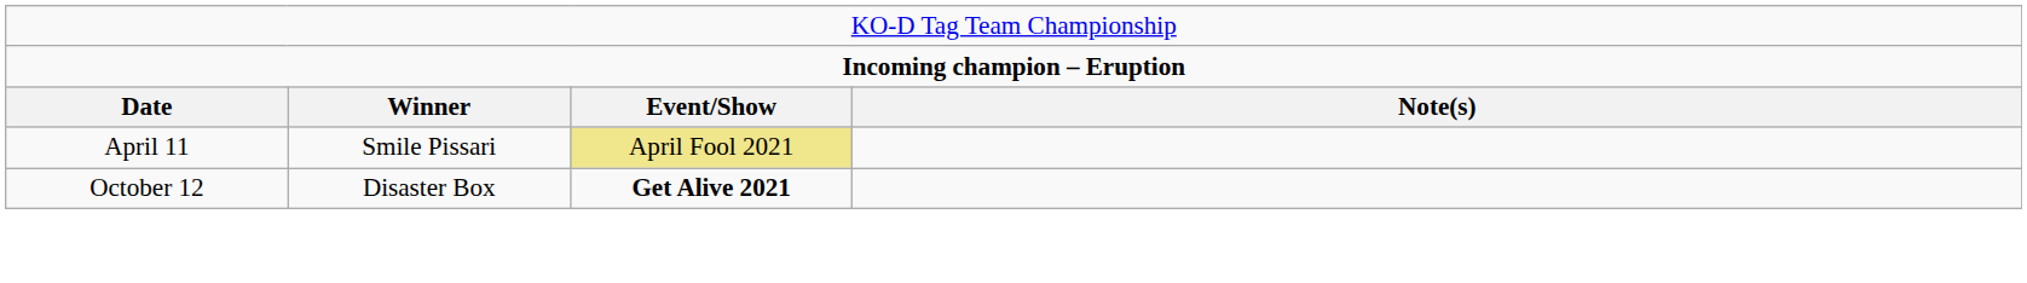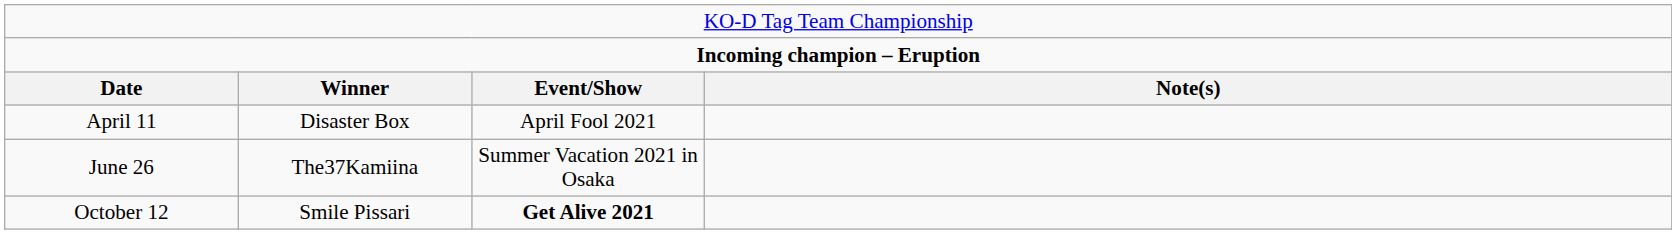April 11 | column 2: Smile Pissari -> Disaster Box
April 11 | column 3: khaki background -> no background
+ row: June 26 | The37Kamiina | Summer Vacation 2021 in Osaka
October 12 | column 2: Disaster Box -> Smile Pissari
